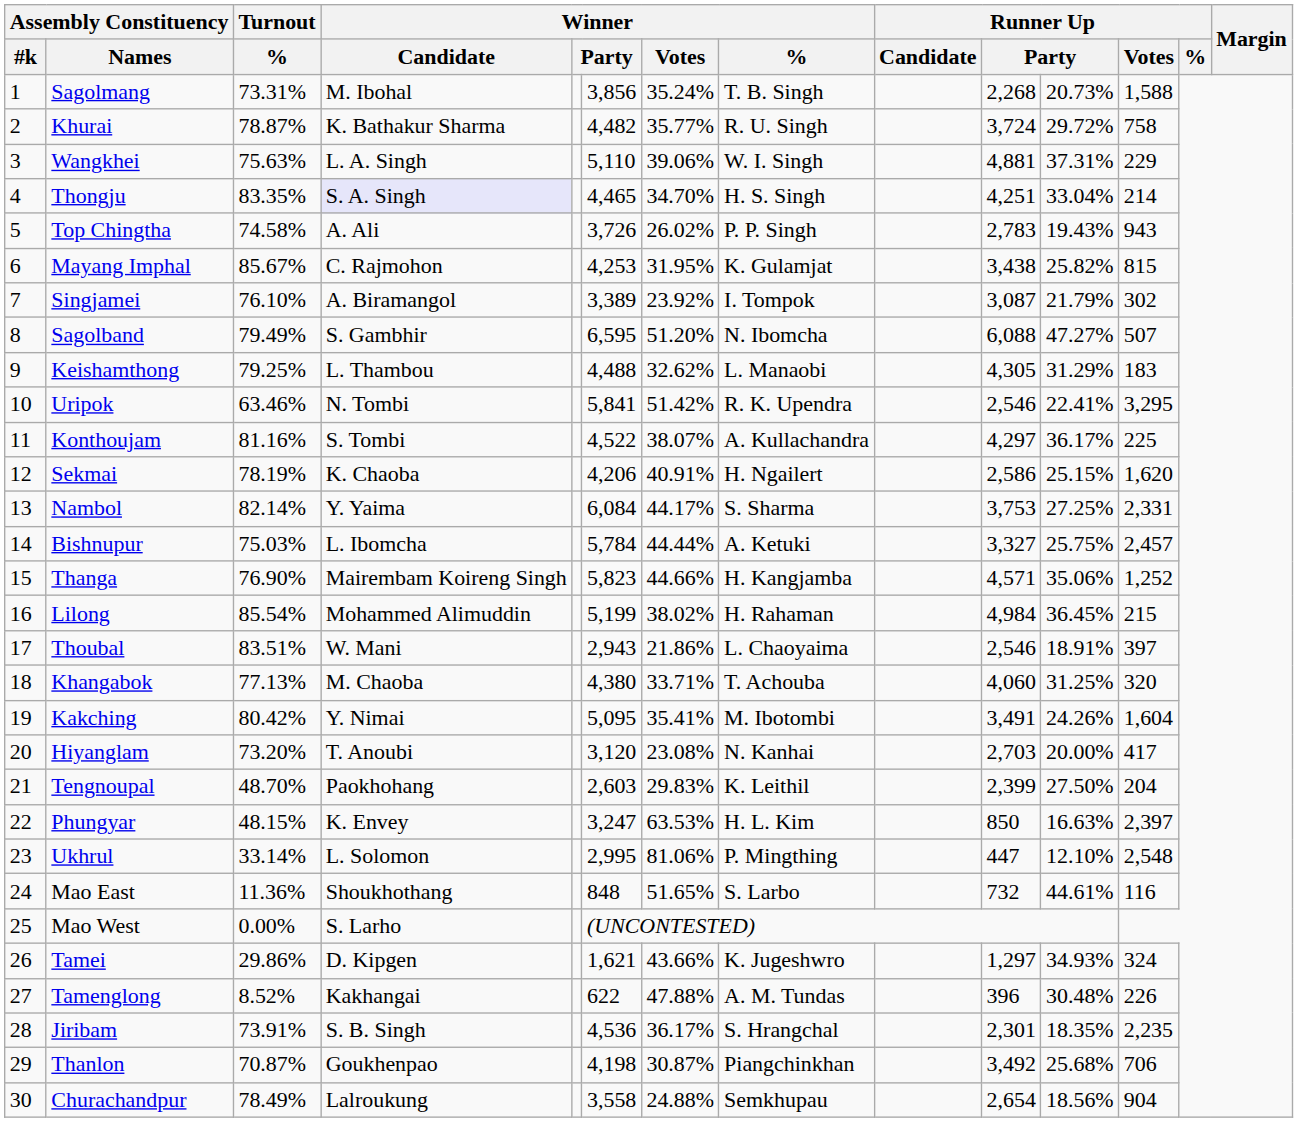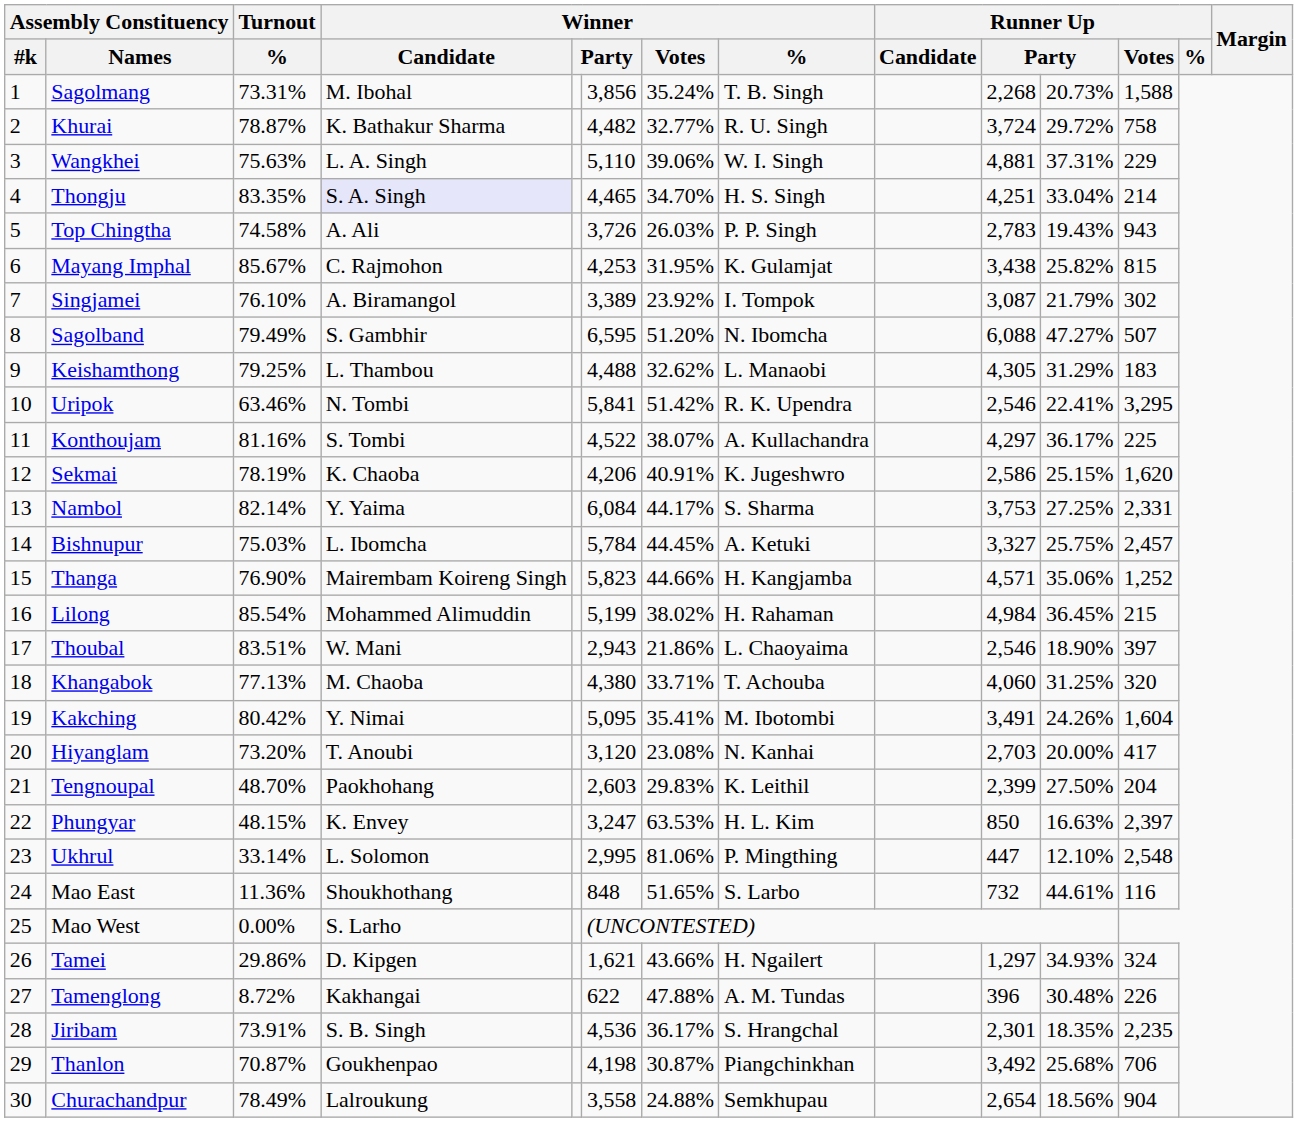Khurai | Winner / Votes: 35.77% -> 32.77%
Top Chingtha | Winner / Votes: 26.02% -> 26.03%
Sekmai | Winner / %: H. Ngailert -> K. Jugeshwro
Bishnupur | Winner / Votes: 44.44% -> 44.45%
Thoubal | column 11: 18.91% -> 18.90%
Tamei | Winner / %: K. Jugeshwro -> H. Ngailert
Tamenglong | Turnout / %: 8.52% -> 8.72%
